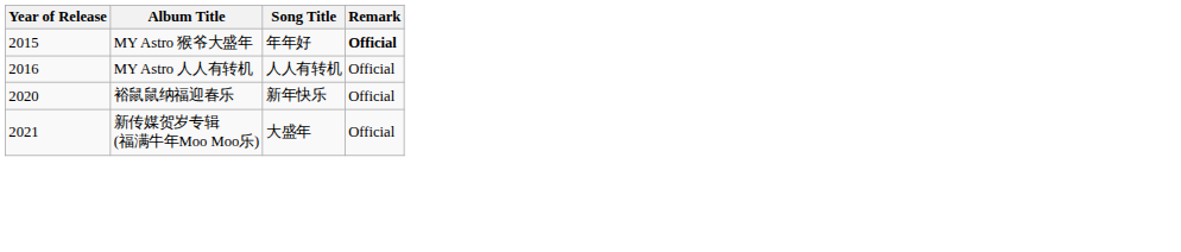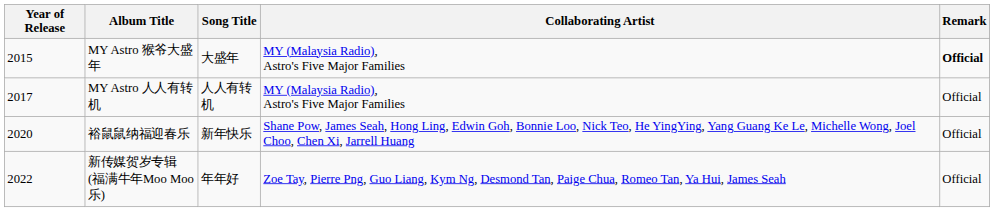+ column: Collaborating Artist | MY (Malaysia Radio), Astro's Five Major Families | MY (Malaysia Radio), Astro's Five Major Families | Shane Pow, James Seah, Hong Ling, Edwin Goh, Bonnie Loo, Nick Teo, He YingYing, Yang Guang Ke Le, Michelle Wong, Joel Choo, Chen Xi, Jarrell Huang | Zoe Tay, Pierre Png, Guo Liang, Kym Ng, Desmond Tan, Paige Chua, Romeo Tan, Ya Hui, James Seah
MY Astro 猴爷大盛年 | Song Title: 年年好 -> 大盛年
MY Astro 人人有转机 | Year of Release: 2016 -> 2017
新传媒贺岁专辑 (福满牛年Moo Moo乐) | Year of Release: 2021 -> 2022
新传媒贺岁专辑 (福满牛年Moo Moo乐) | Song Title: 大盛年 -> 年年好
